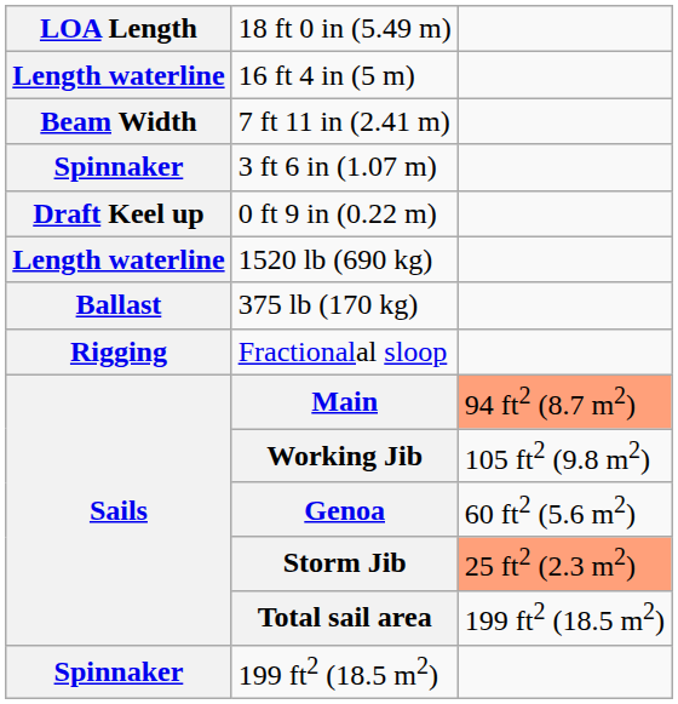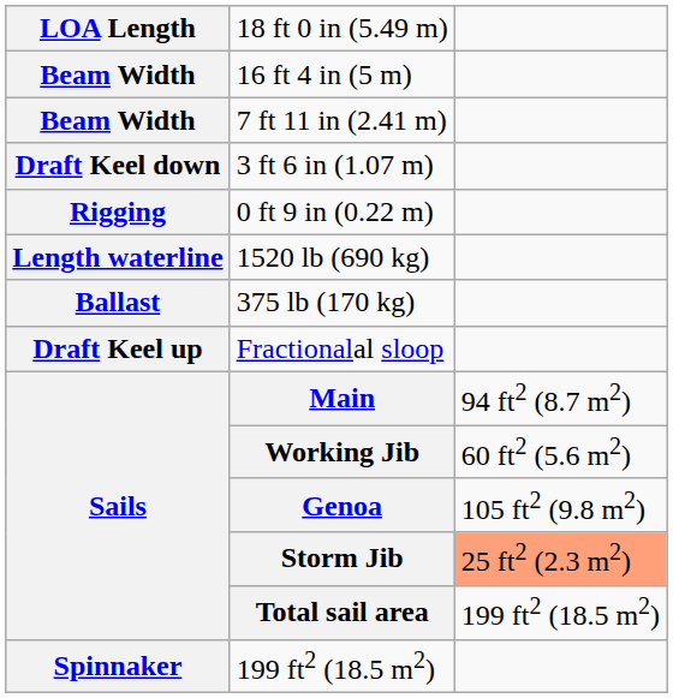16 ft 4 in (5 m) | column 1: Length waterline -> Beam Width
3 ft 6 in (1.07 m) | column 1: Spinnaker -> Draft Keel down
0 ft 9 in (0.22 m) | column 1: Draft Keel up -> Rigging
Fractionalal sloop | column 1: Rigging -> Draft Keel up
Main | column 3: lightsalmon background -> no background
Working Jib | column 3: 105 ft2 (9.8 m2) -> 60 ft2 (5.6 m2)
Genoa | column 3: 60 ft2 (5.6 m2) -> 105 ft2 (9.8 m2)
